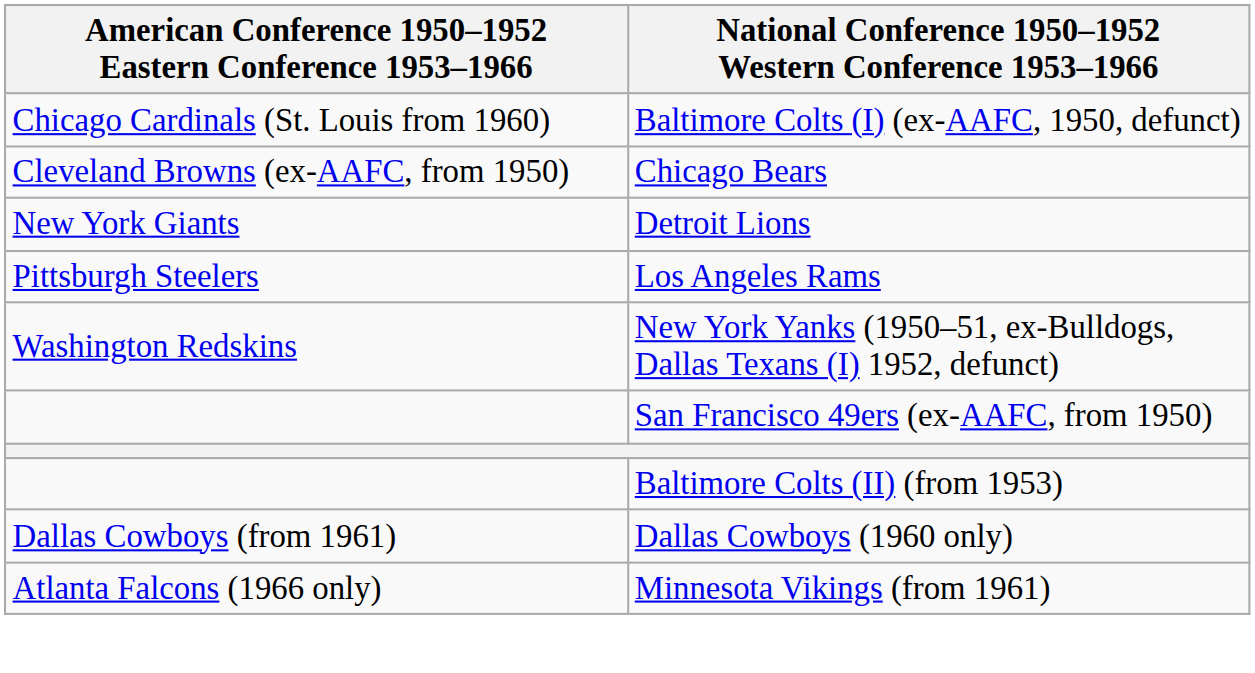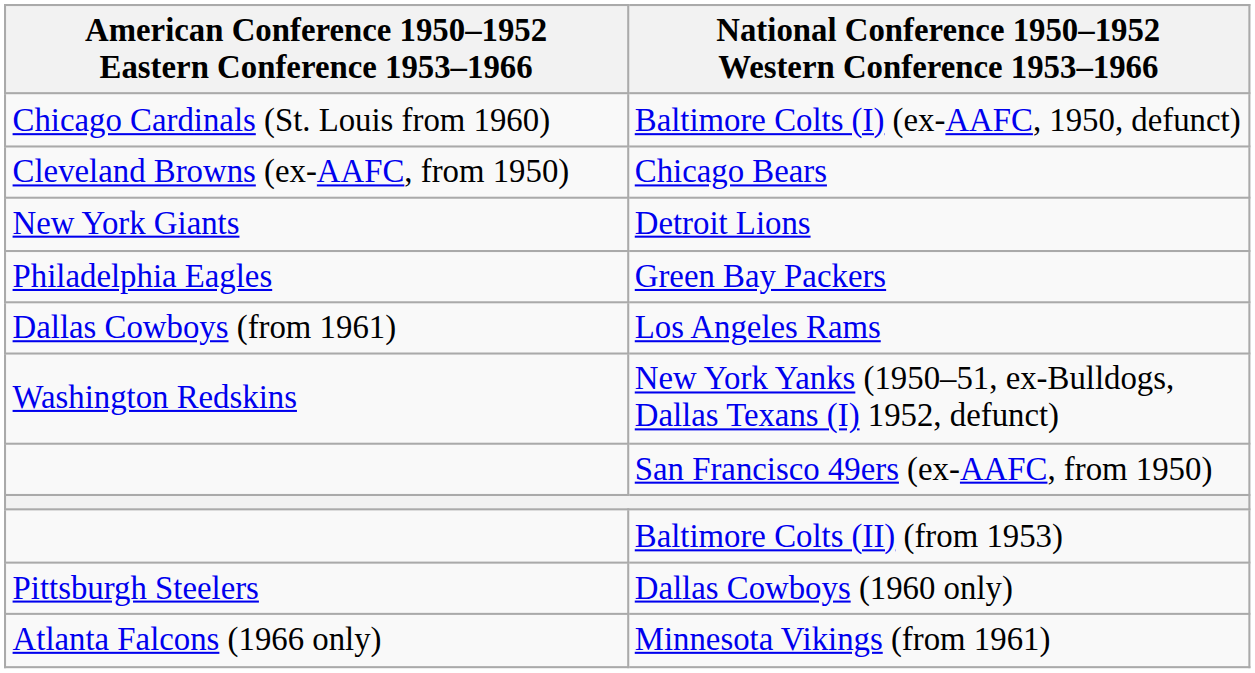+ row: Philadelphia Eagles | Green Bay Packers
Los Angeles Rams | American Conference 1950–1952 Eastern Conference 1953–1966: Pittsburgh Steelers -> Dallas Cowboys (from 1961)
Dallas Cowboys (1960 only) | American Conference 1950–1952 Eastern Conference 1953–1966: Dallas Cowboys (from 1961) -> Pittsburgh Steelers
